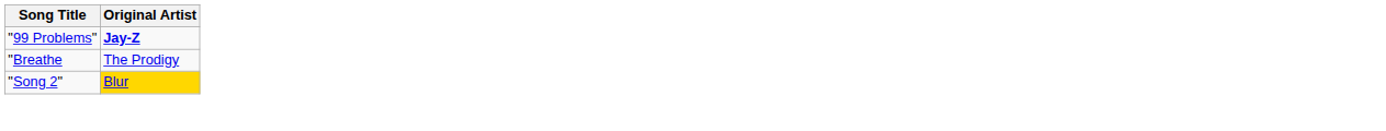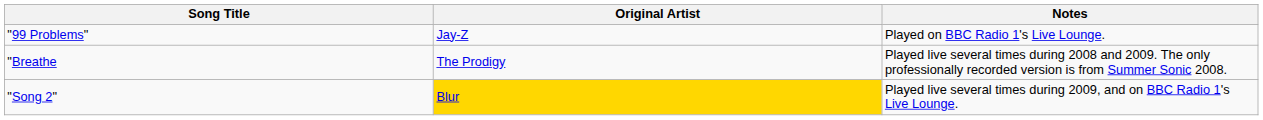+ column: Notes | Played on BBC Radio 1's Live Lounge. | Played live several times during 2008 and 2009. The only professionally recorded version is from Summer Sonic 2008. | Played live several times during 2009, and on BBC Radio 1's Live Lounge.
"99 Problems" | Original Artist: bold -> normal
